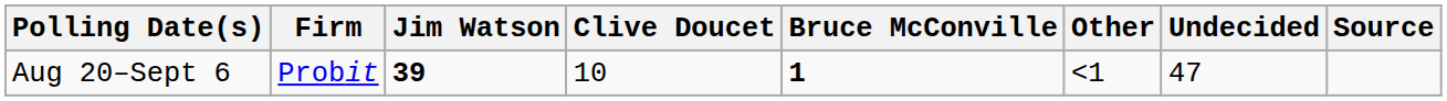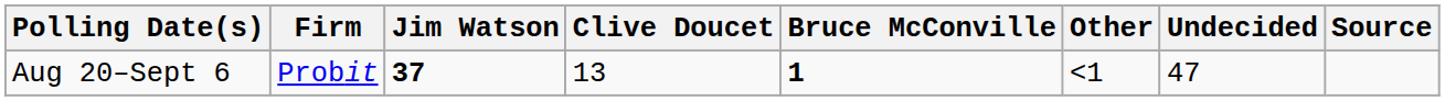Aug 20–Sept 6 | Jim Watson: 39 -> 37
Aug 20–Sept 6 | Clive Doucet: 10 -> 13
